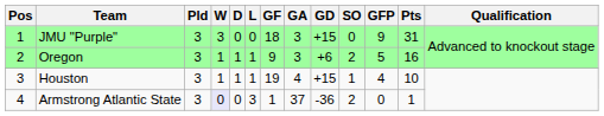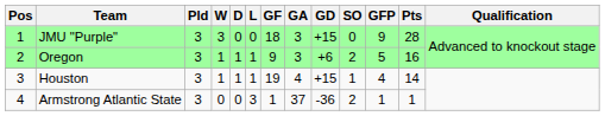JMU "Purple" | Pts: 31 -> 28
Houston | Pts: 10 -> 14
Armstrong Atlantic State | W: lavender background -> no background
Armstrong Atlantic State | GFP: 0 -> 1
